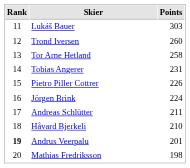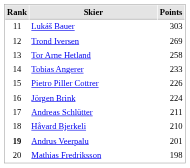Trond Iversen | Points: 260 -> 269
Tobias Angerer | Points: 231 -> 233
